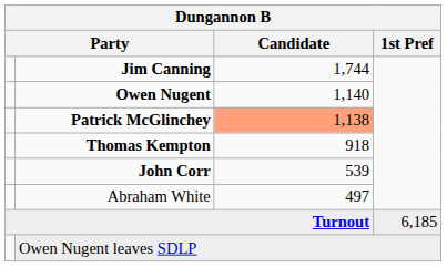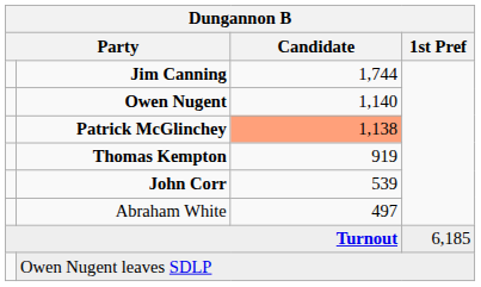Thomas Kempton | Candidate: 918 -> 919
